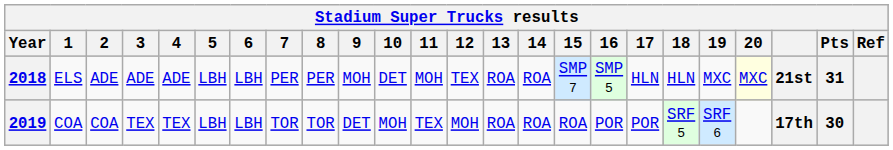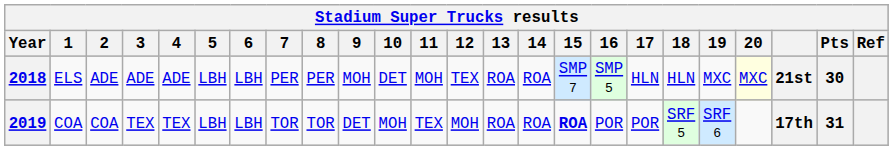2018 | Pts: 31 -> 30
2019 | 15: normal -> bold
2019 | Pts: 30 -> 31
